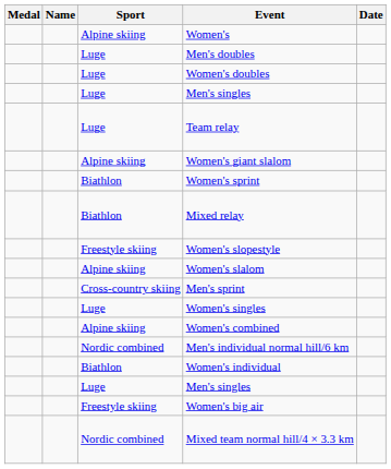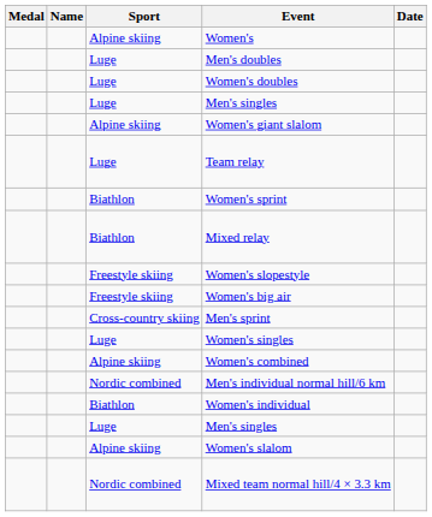rows swapped: Team relay <-> Women's giant slalom
rows swapped: Women's big air <-> Women's slalom
